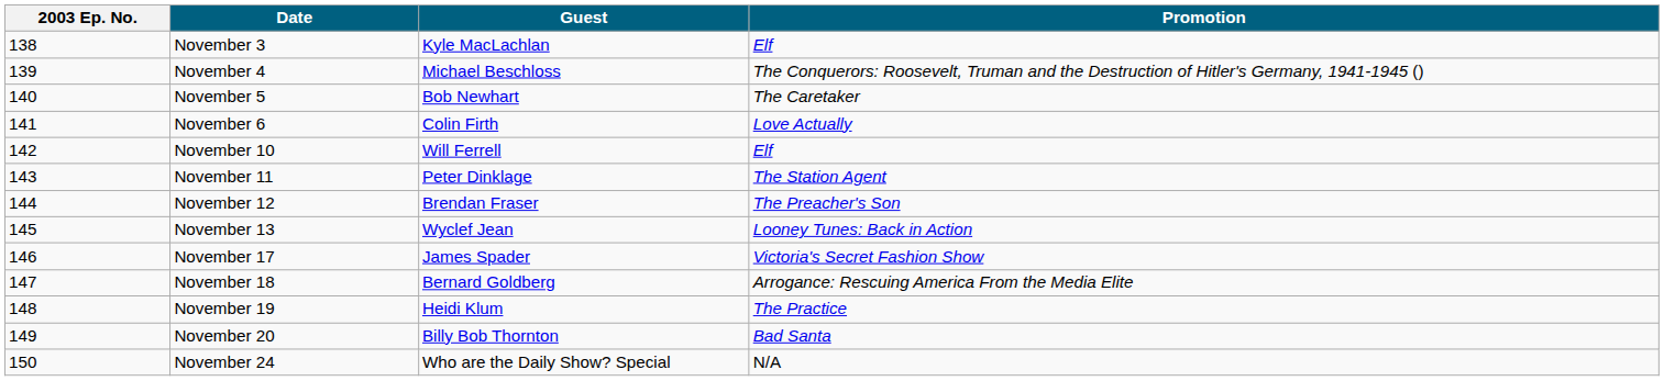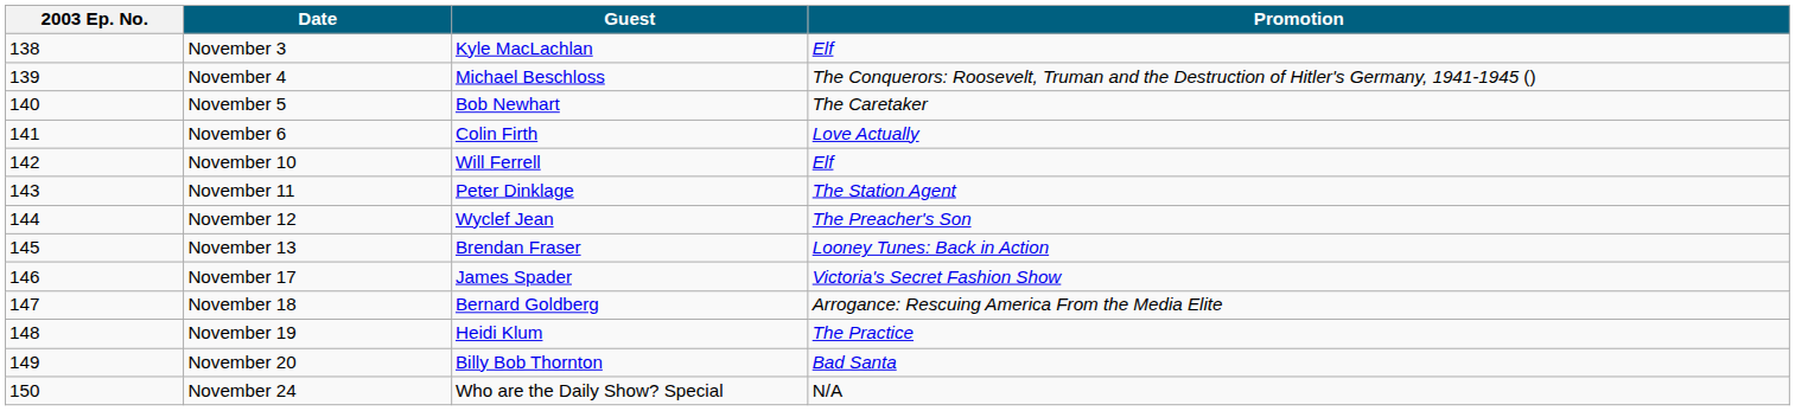November 12 | Guest: Brendan Fraser -> Wyclef Jean
November 13 | Guest: Wyclef Jean -> Brendan Fraser
